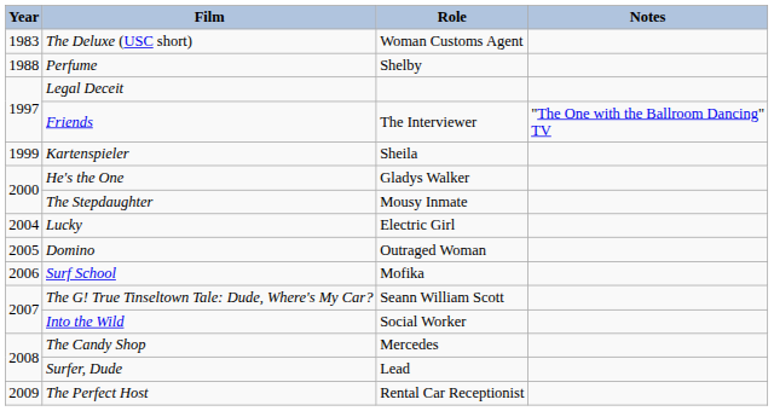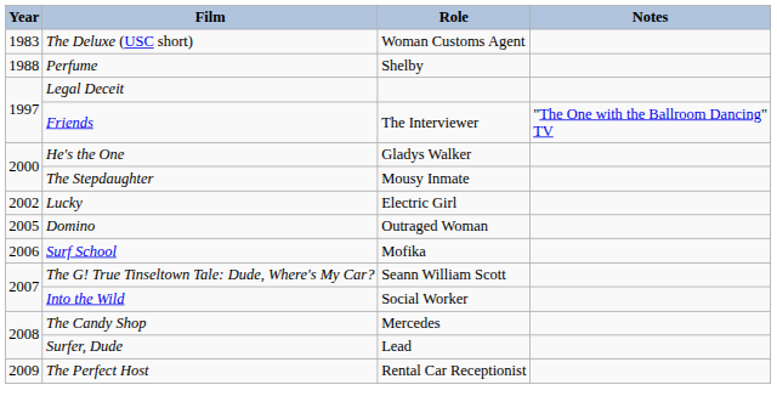- row: 1999 | Kartenspieler | Sheila
Lucky | Year: 2004 -> 2002
